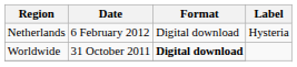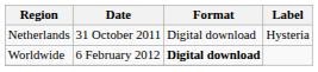Netherlands | Date: 6 February 2012 -> 31 October 2011
Worldwide | Date: 31 October 2011 -> 6 February 2012
